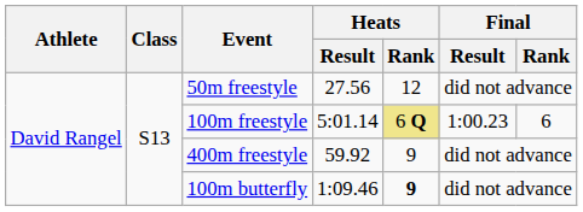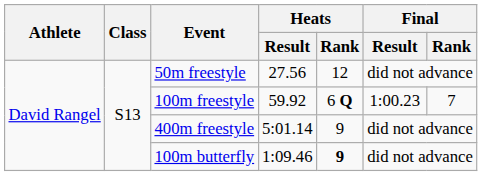100m freestyle | Heats / Result: 5:01.14 -> 59.92
100m freestyle | Heats / Rank: khaki background -> no background
100m freestyle | Final / Rank: 6 -> 7
400m freestyle | Heats / Result: 59.92 -> 5:01.14
